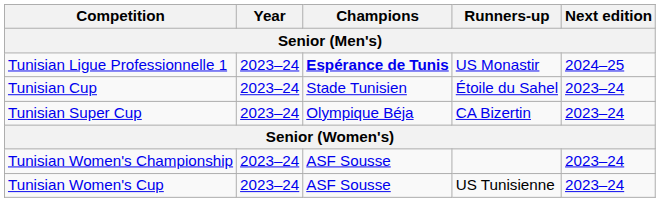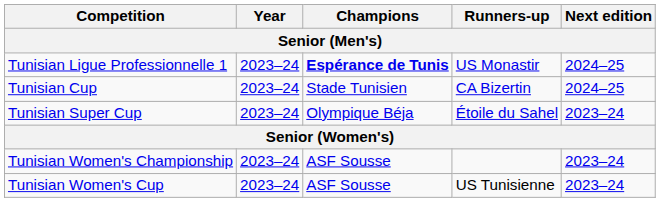Tunisian Cup | Runners-up: Étoile du Sahel -> CA Bizertin
Tunisian Cup | Next edition: 2023–24 -> 2024–25
Tunisian Super Cup | Runners-up: CA Bizertin -> Étoile du Sahel
